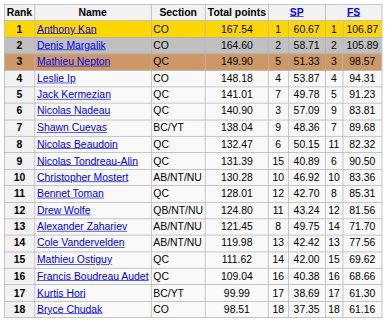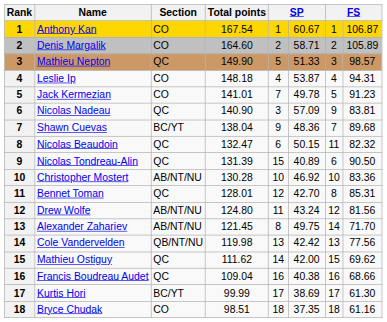Jack Kermezian | Section: QC -> CO
Drew Wolfe | Section: QB/NT/NU -> AB/NT/NU
Cole Vandervelden | Section: AB/NT/NU -> QB/NT/NU
